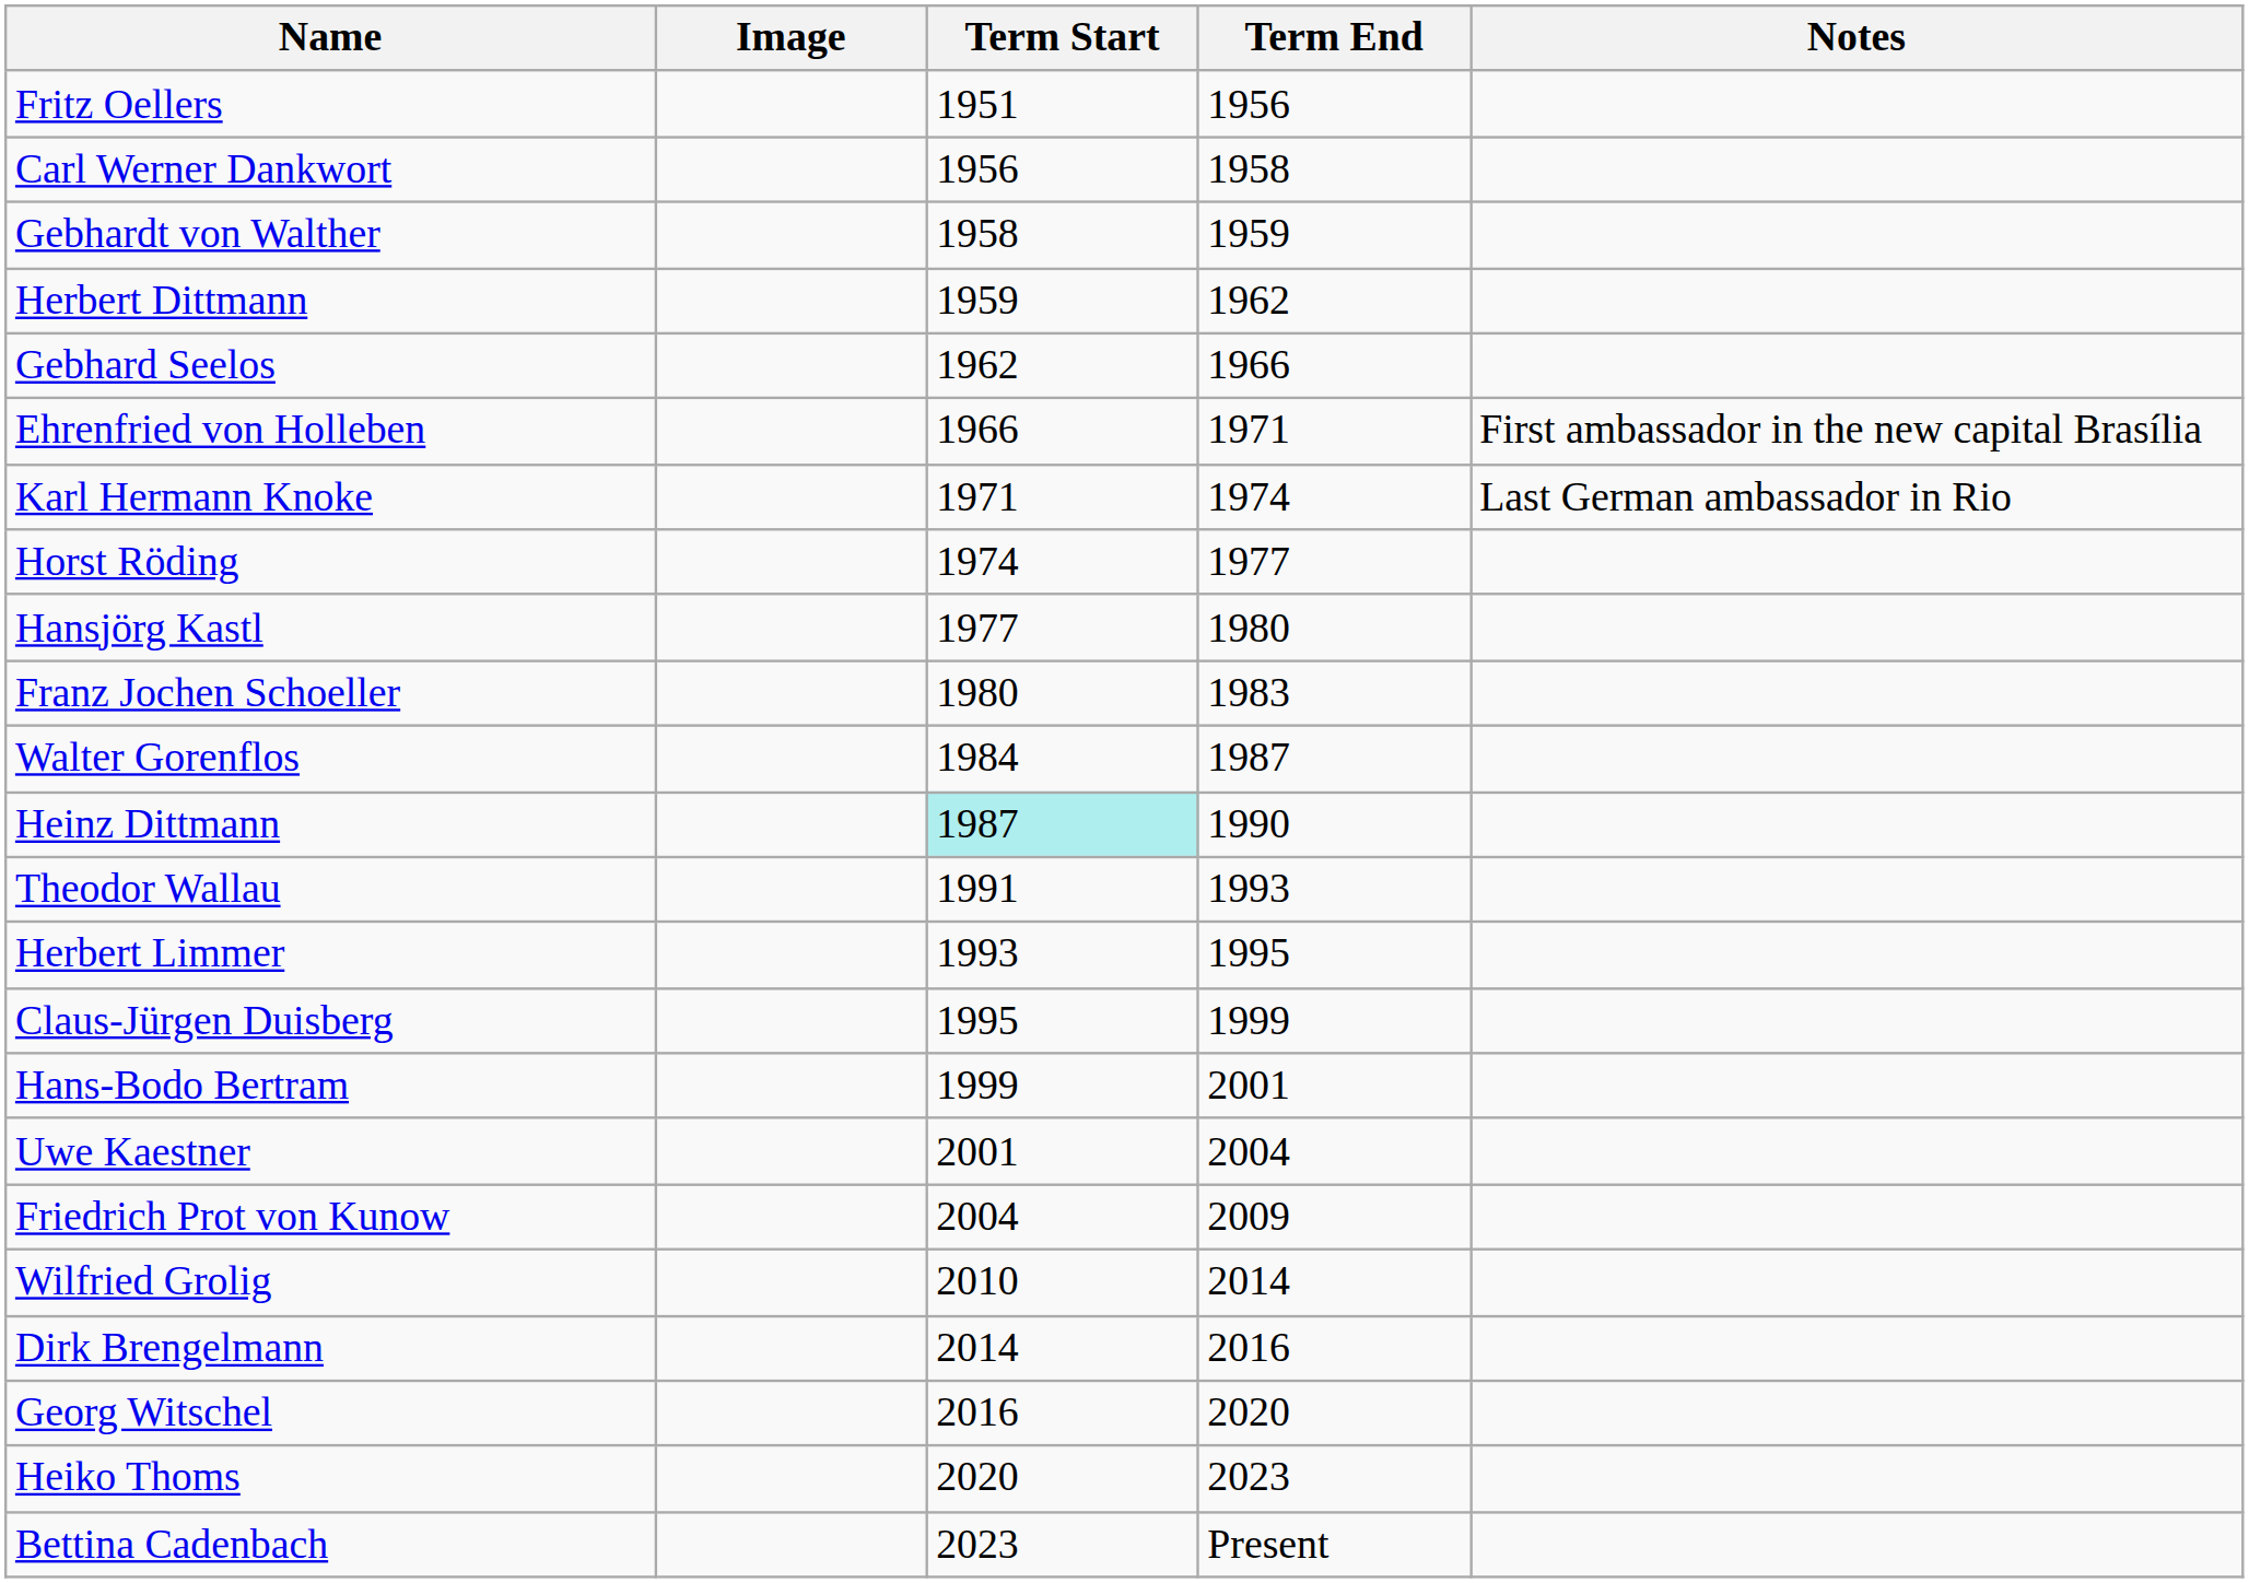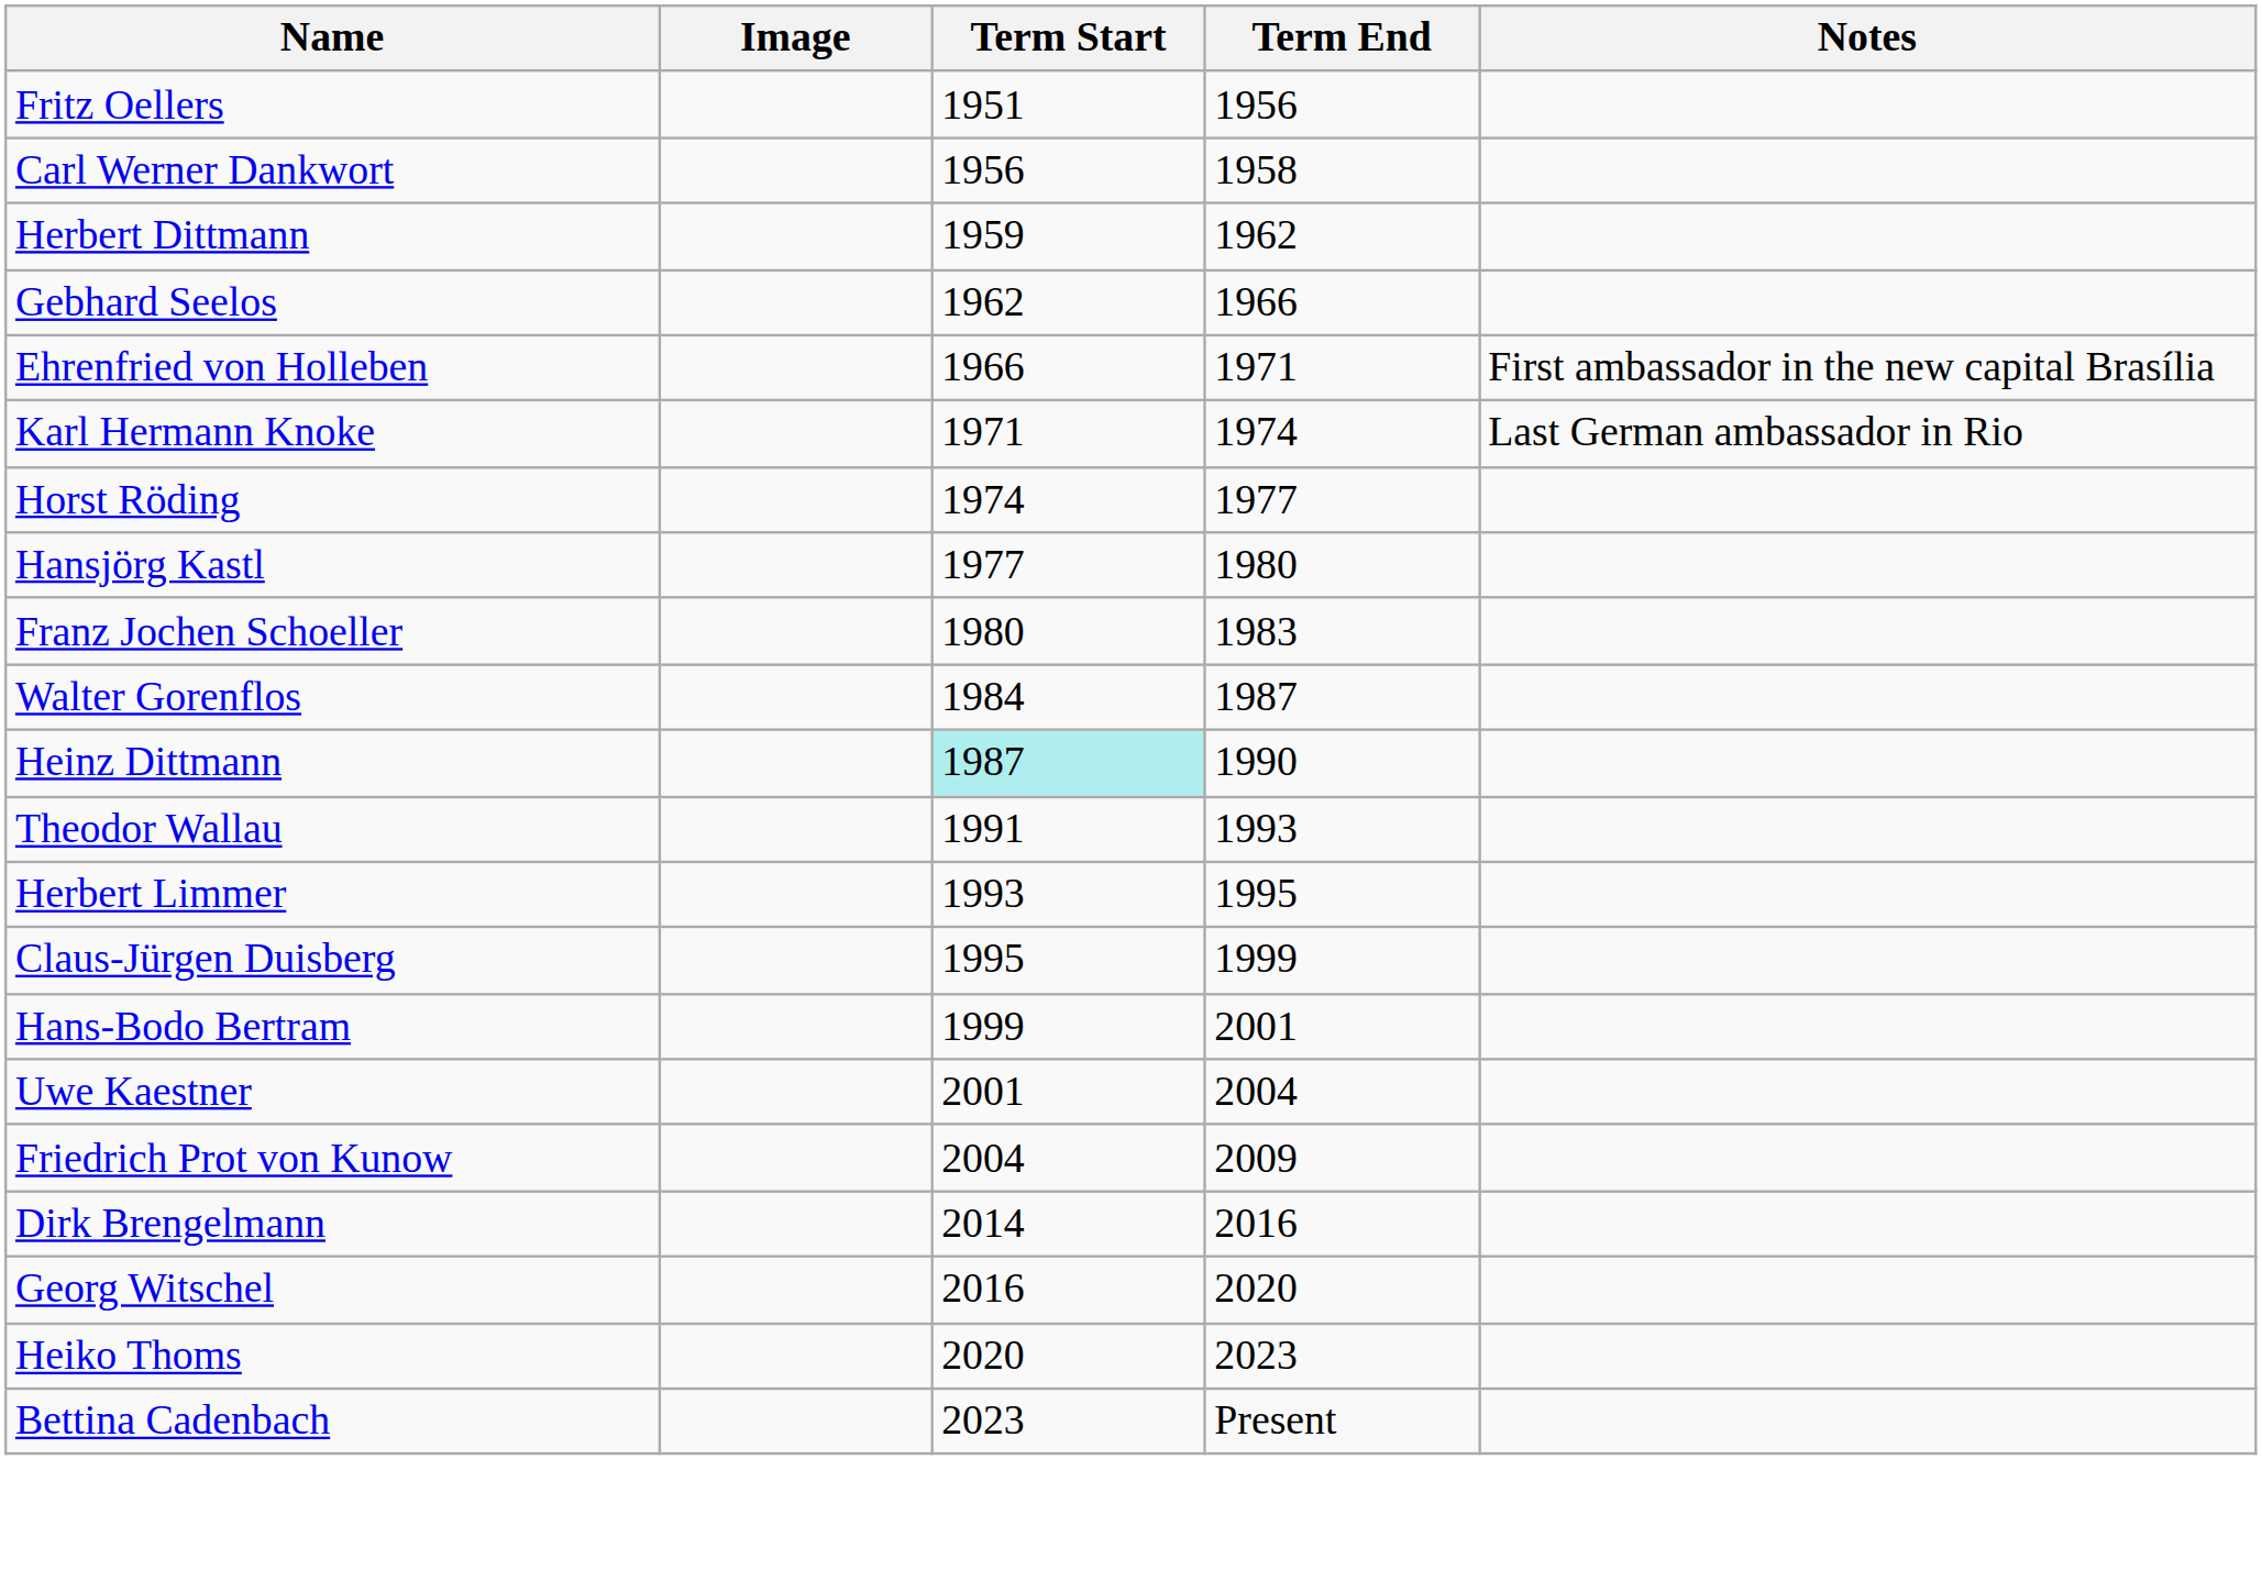- row: Gebhardt von Walther | 1958 | 1959
- row: Wilfried Grolig | 2010 | 2014
